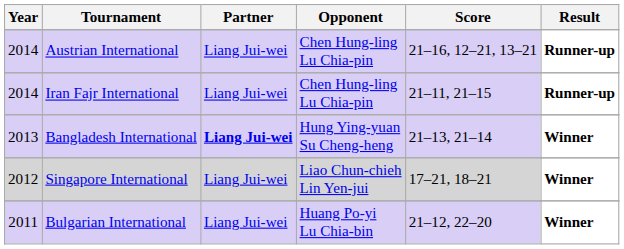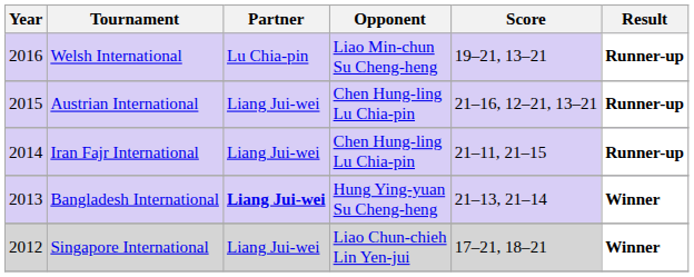+ row: 2016 | Welsh International | Lu Chia-pin | Liao Min-chun Su Cheng-heng | 19–21, 13–21 | Runner-up
Austrian International | Year: 2014 -> 2015
- row: 2011 | Bulgarian International | Liang Jui-wei | Huang Po-yi Lu Chia-bin | 21–12, 22–20 | Winner
